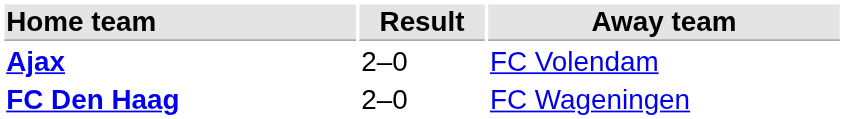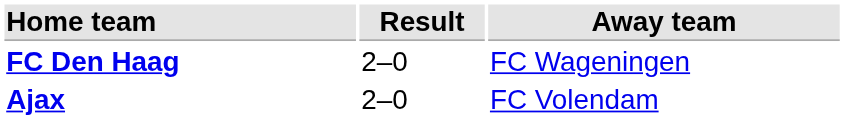rows swapped: Ajax <-> FC Den Haag
